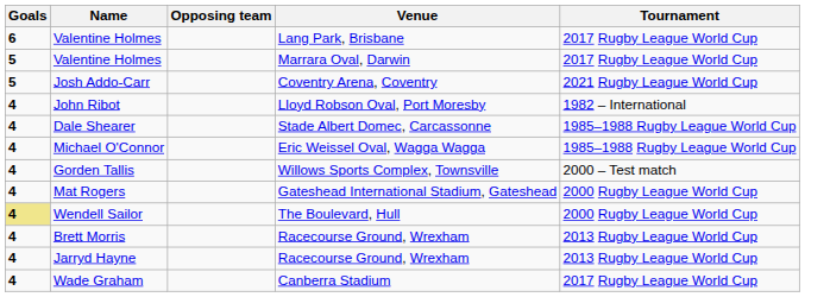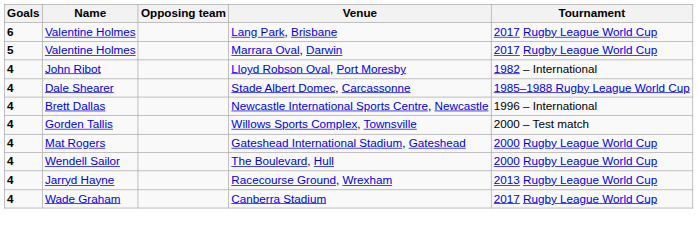- row: 5 | Josh Addo-Carr | Coventry Arena, Coventry | 2021 Rugby League World Cup
- row: 4 | Michael O'Connor | Eric Weissel Oval, Wagga Wagga | 1985–1988 Rugby League World Cup
+ row: 4 | Brett Dallas | Newcastle International Sports Centre, Newcastle | 1996 – International
Wendell Sailor | Goals: khaki background -> no background
- row: 4 | Brett Morris | Racecourse Ground, Wrexham | 2013 Rugby League World Cup
